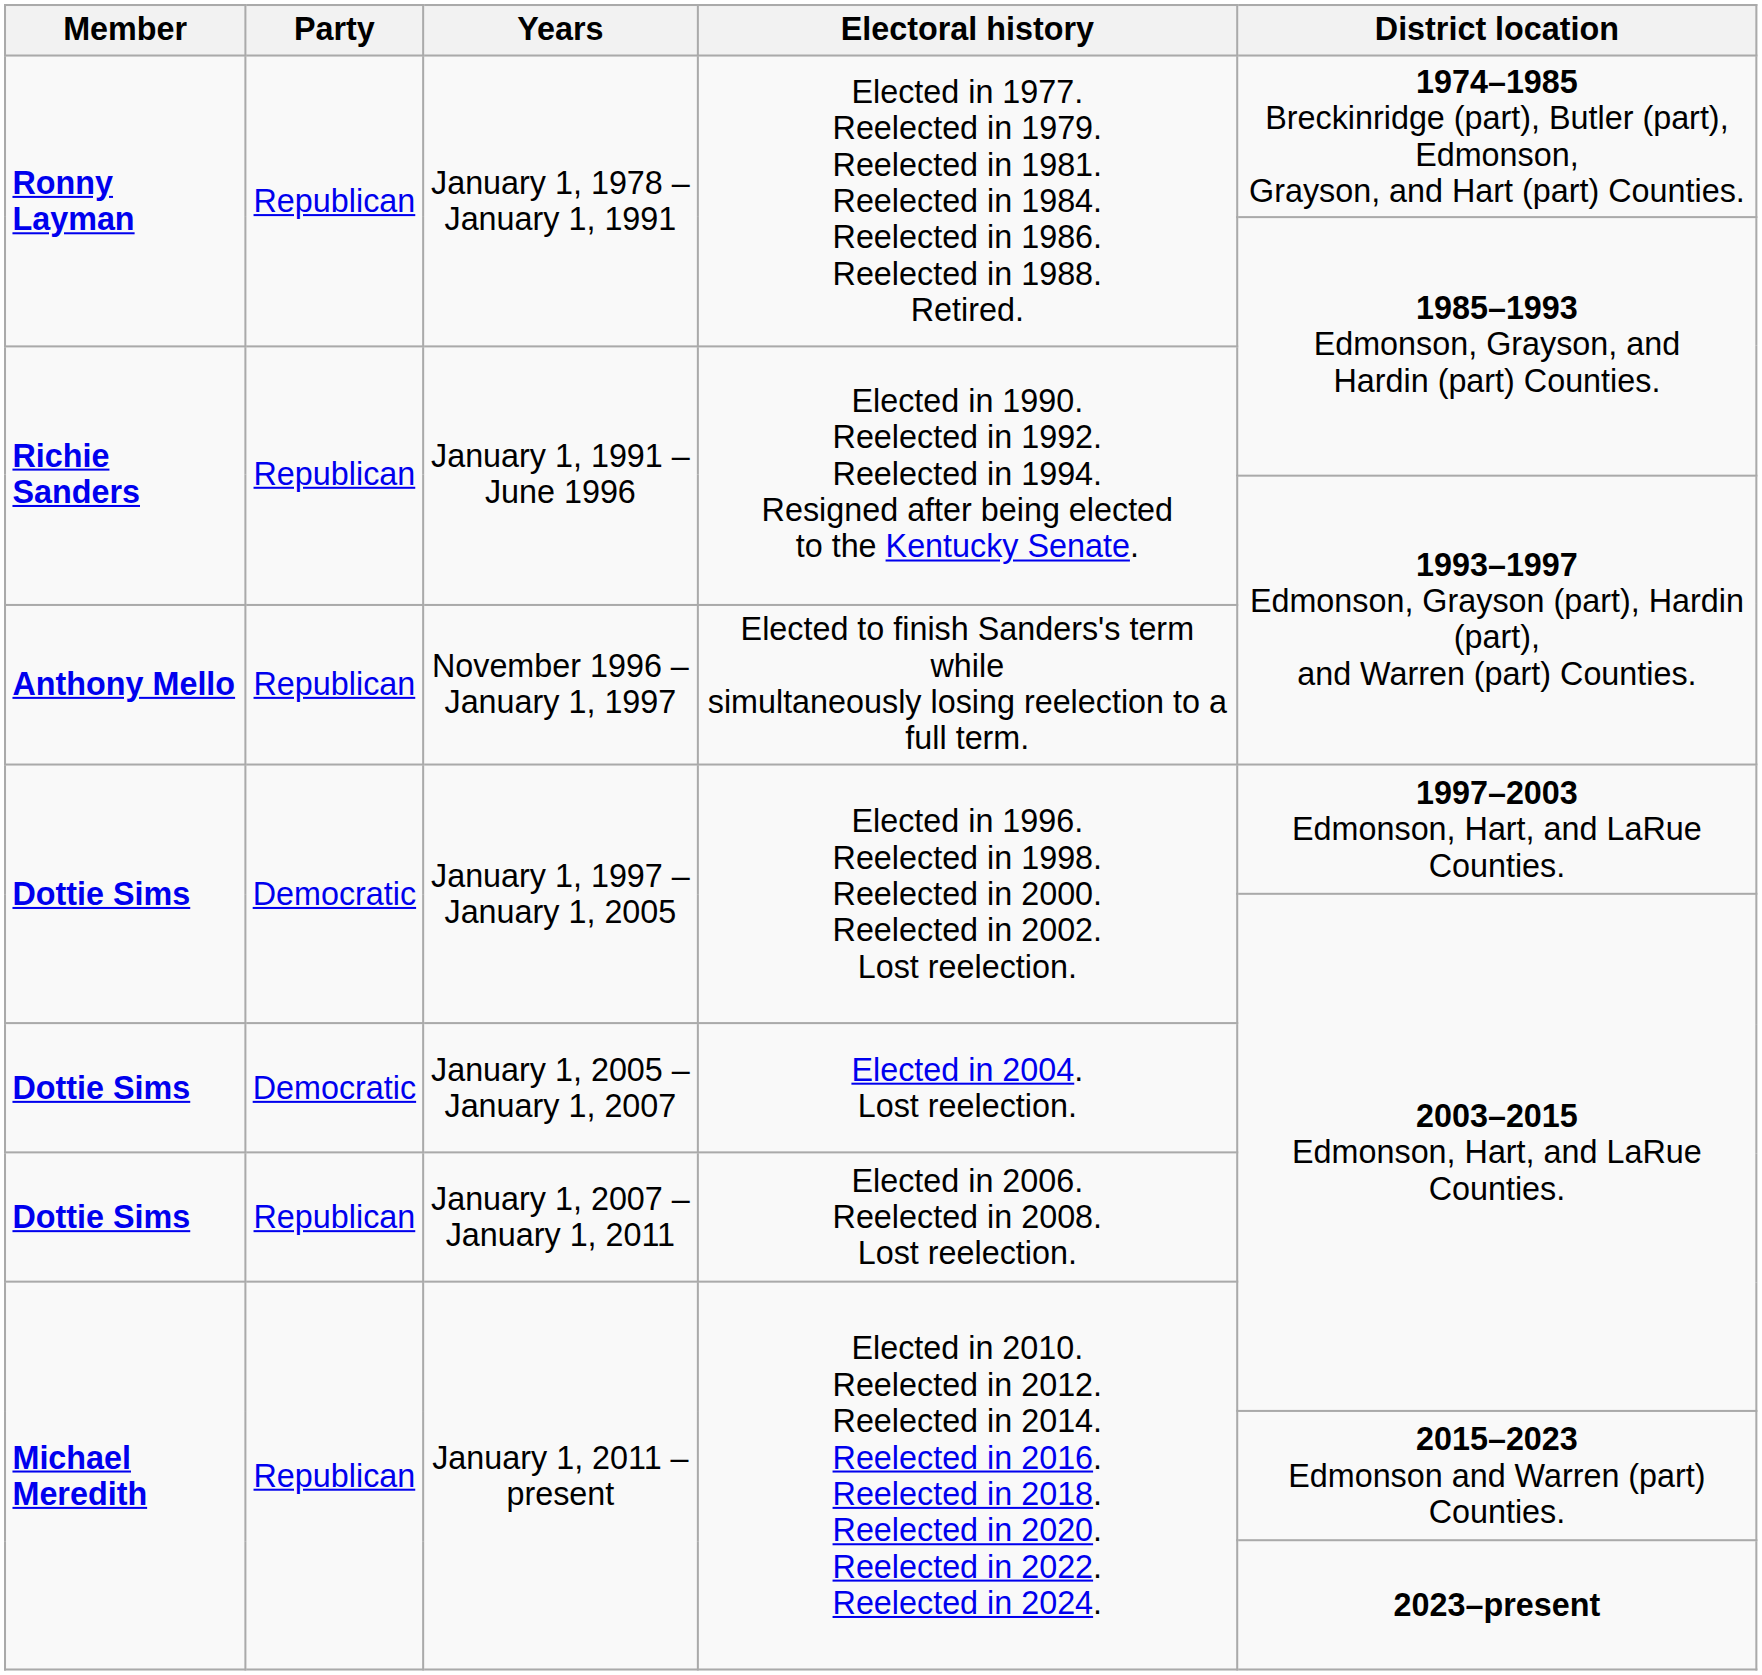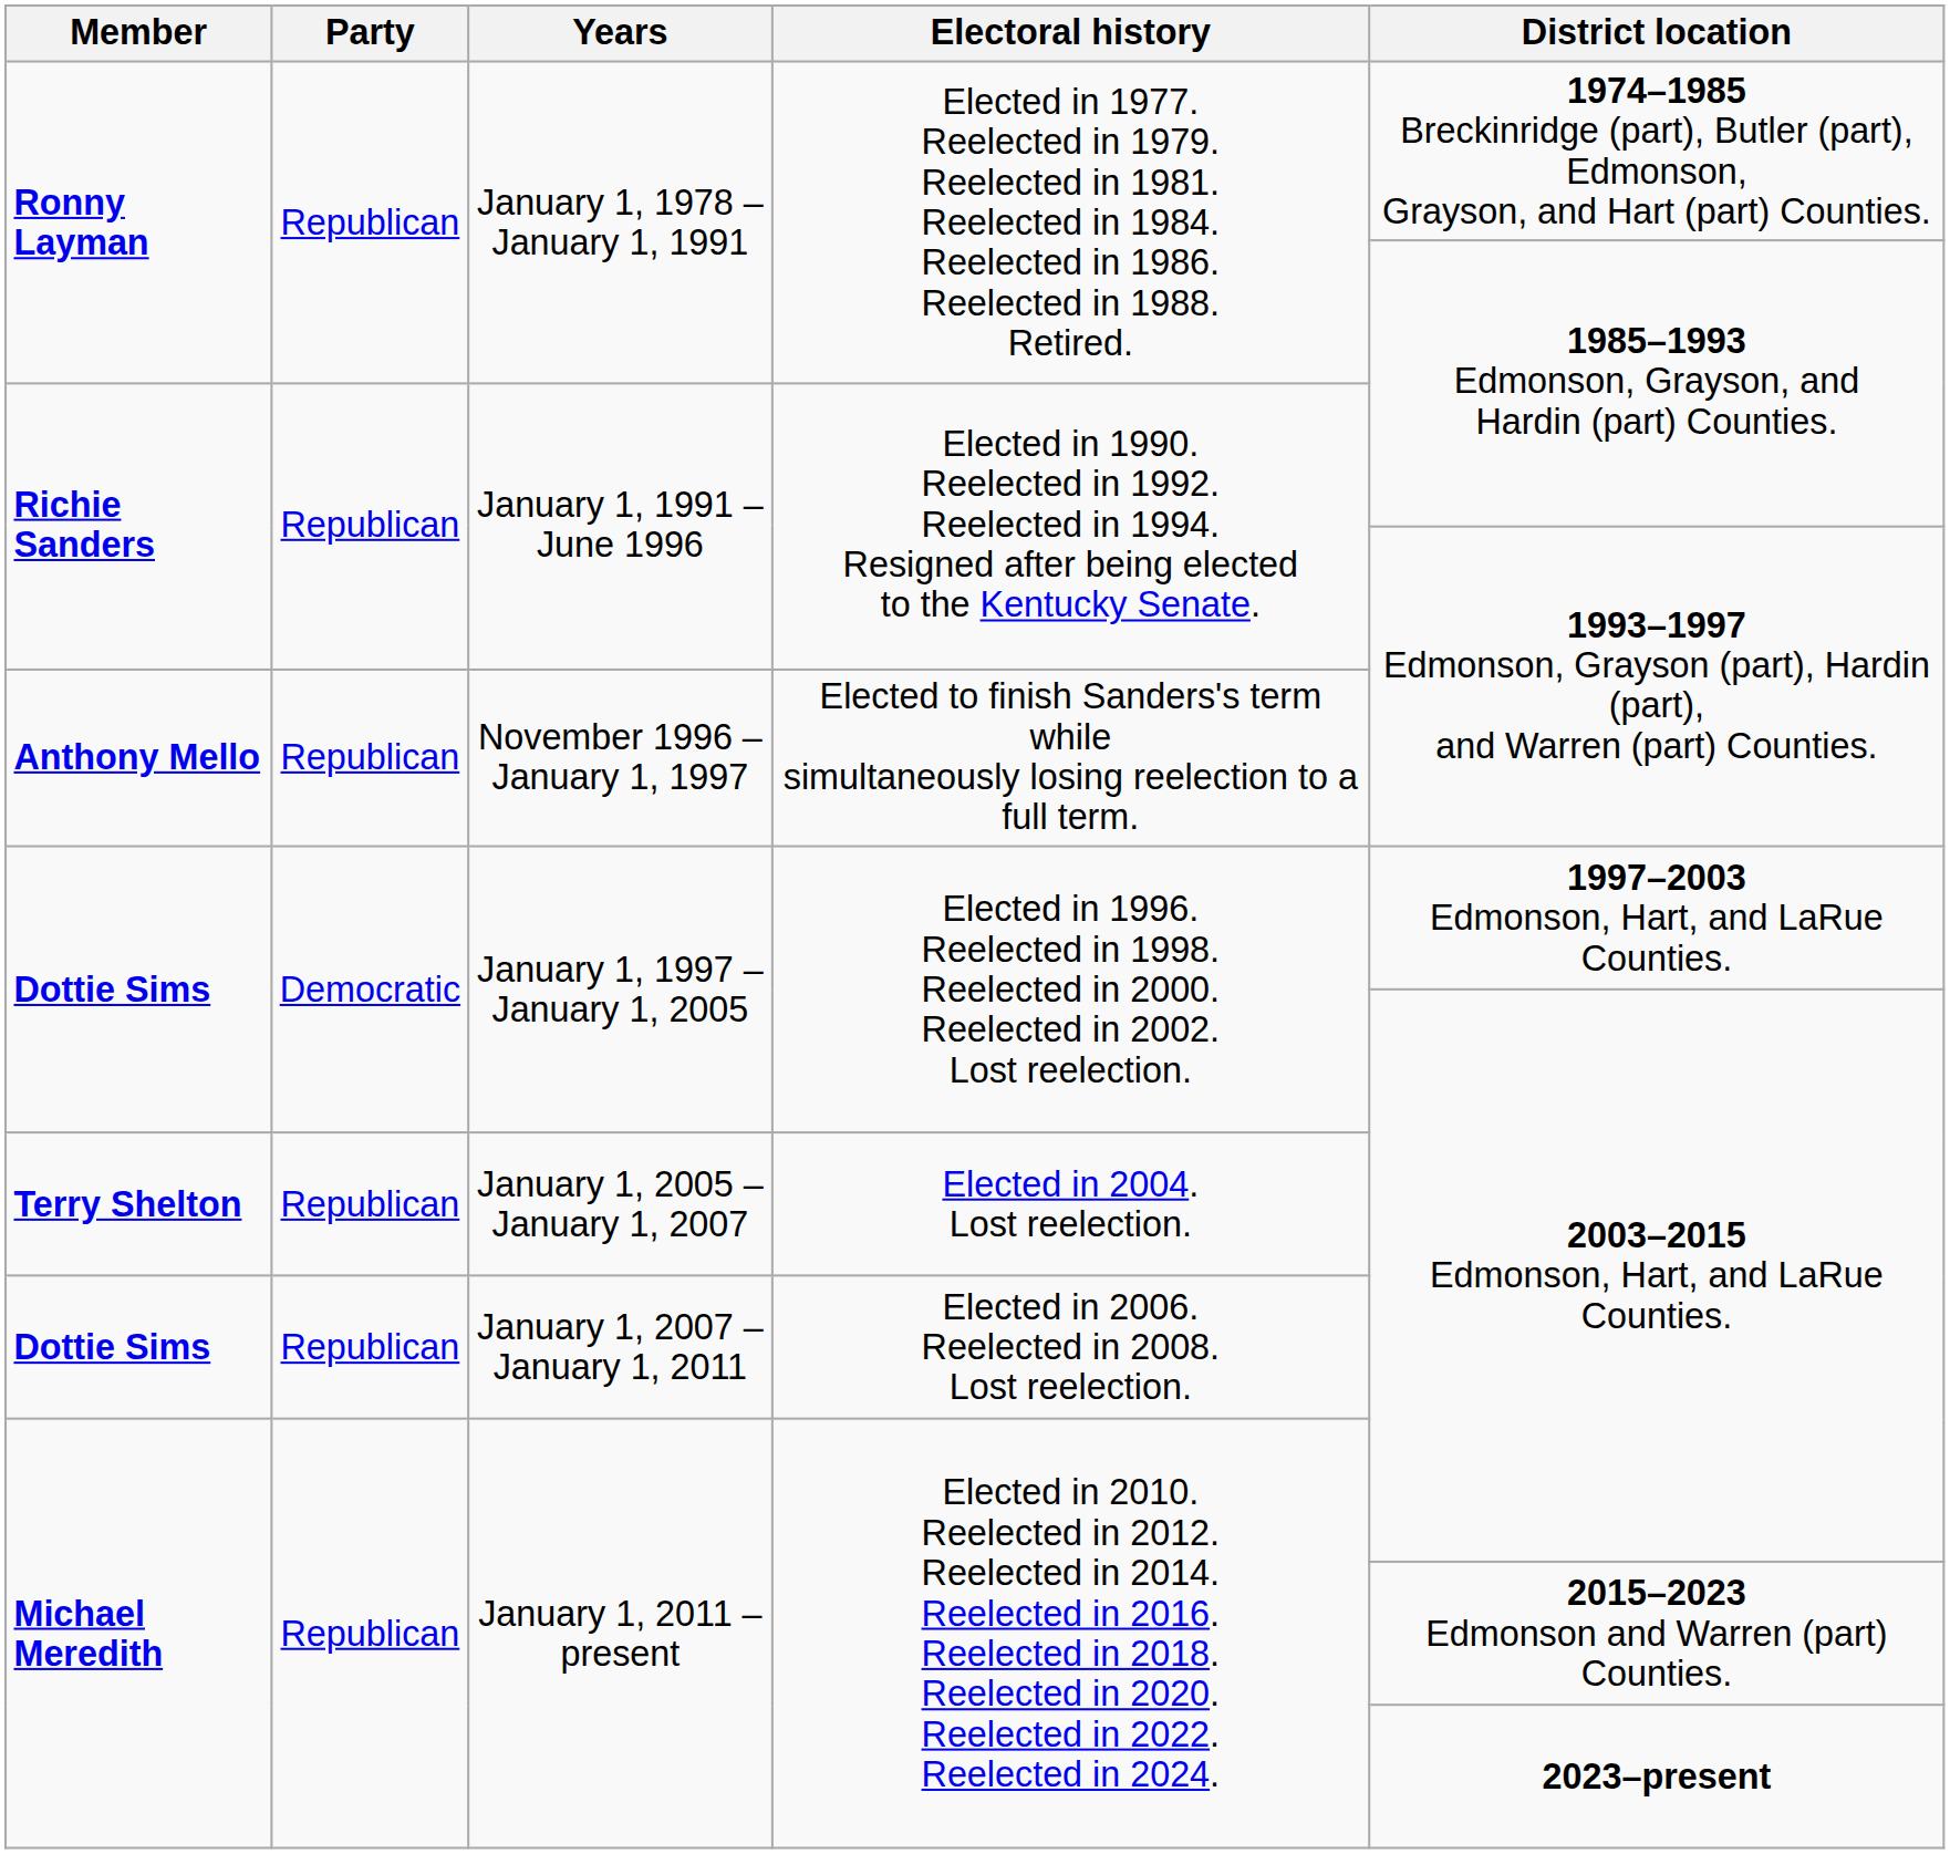January 1, 2005 – January 1, 2007 | Member: Dottie Sims -> Terry Shelton
January 1, 2005 – January 1, 2007 | Party: Democratic -> Republican
